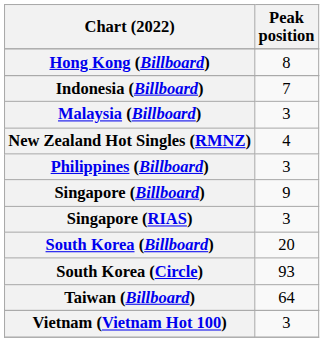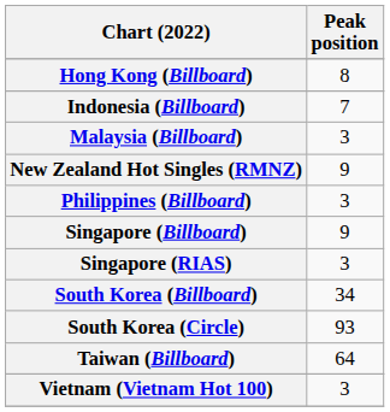New Zealand Hot Singles (RMNZ) | Peak position: 4 -> 9
South Korea (Billboard) | Peak position: 20 -> 34
